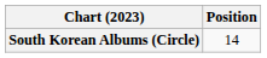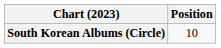South Korean Albums (Circle) | Position: 14 -> 10
